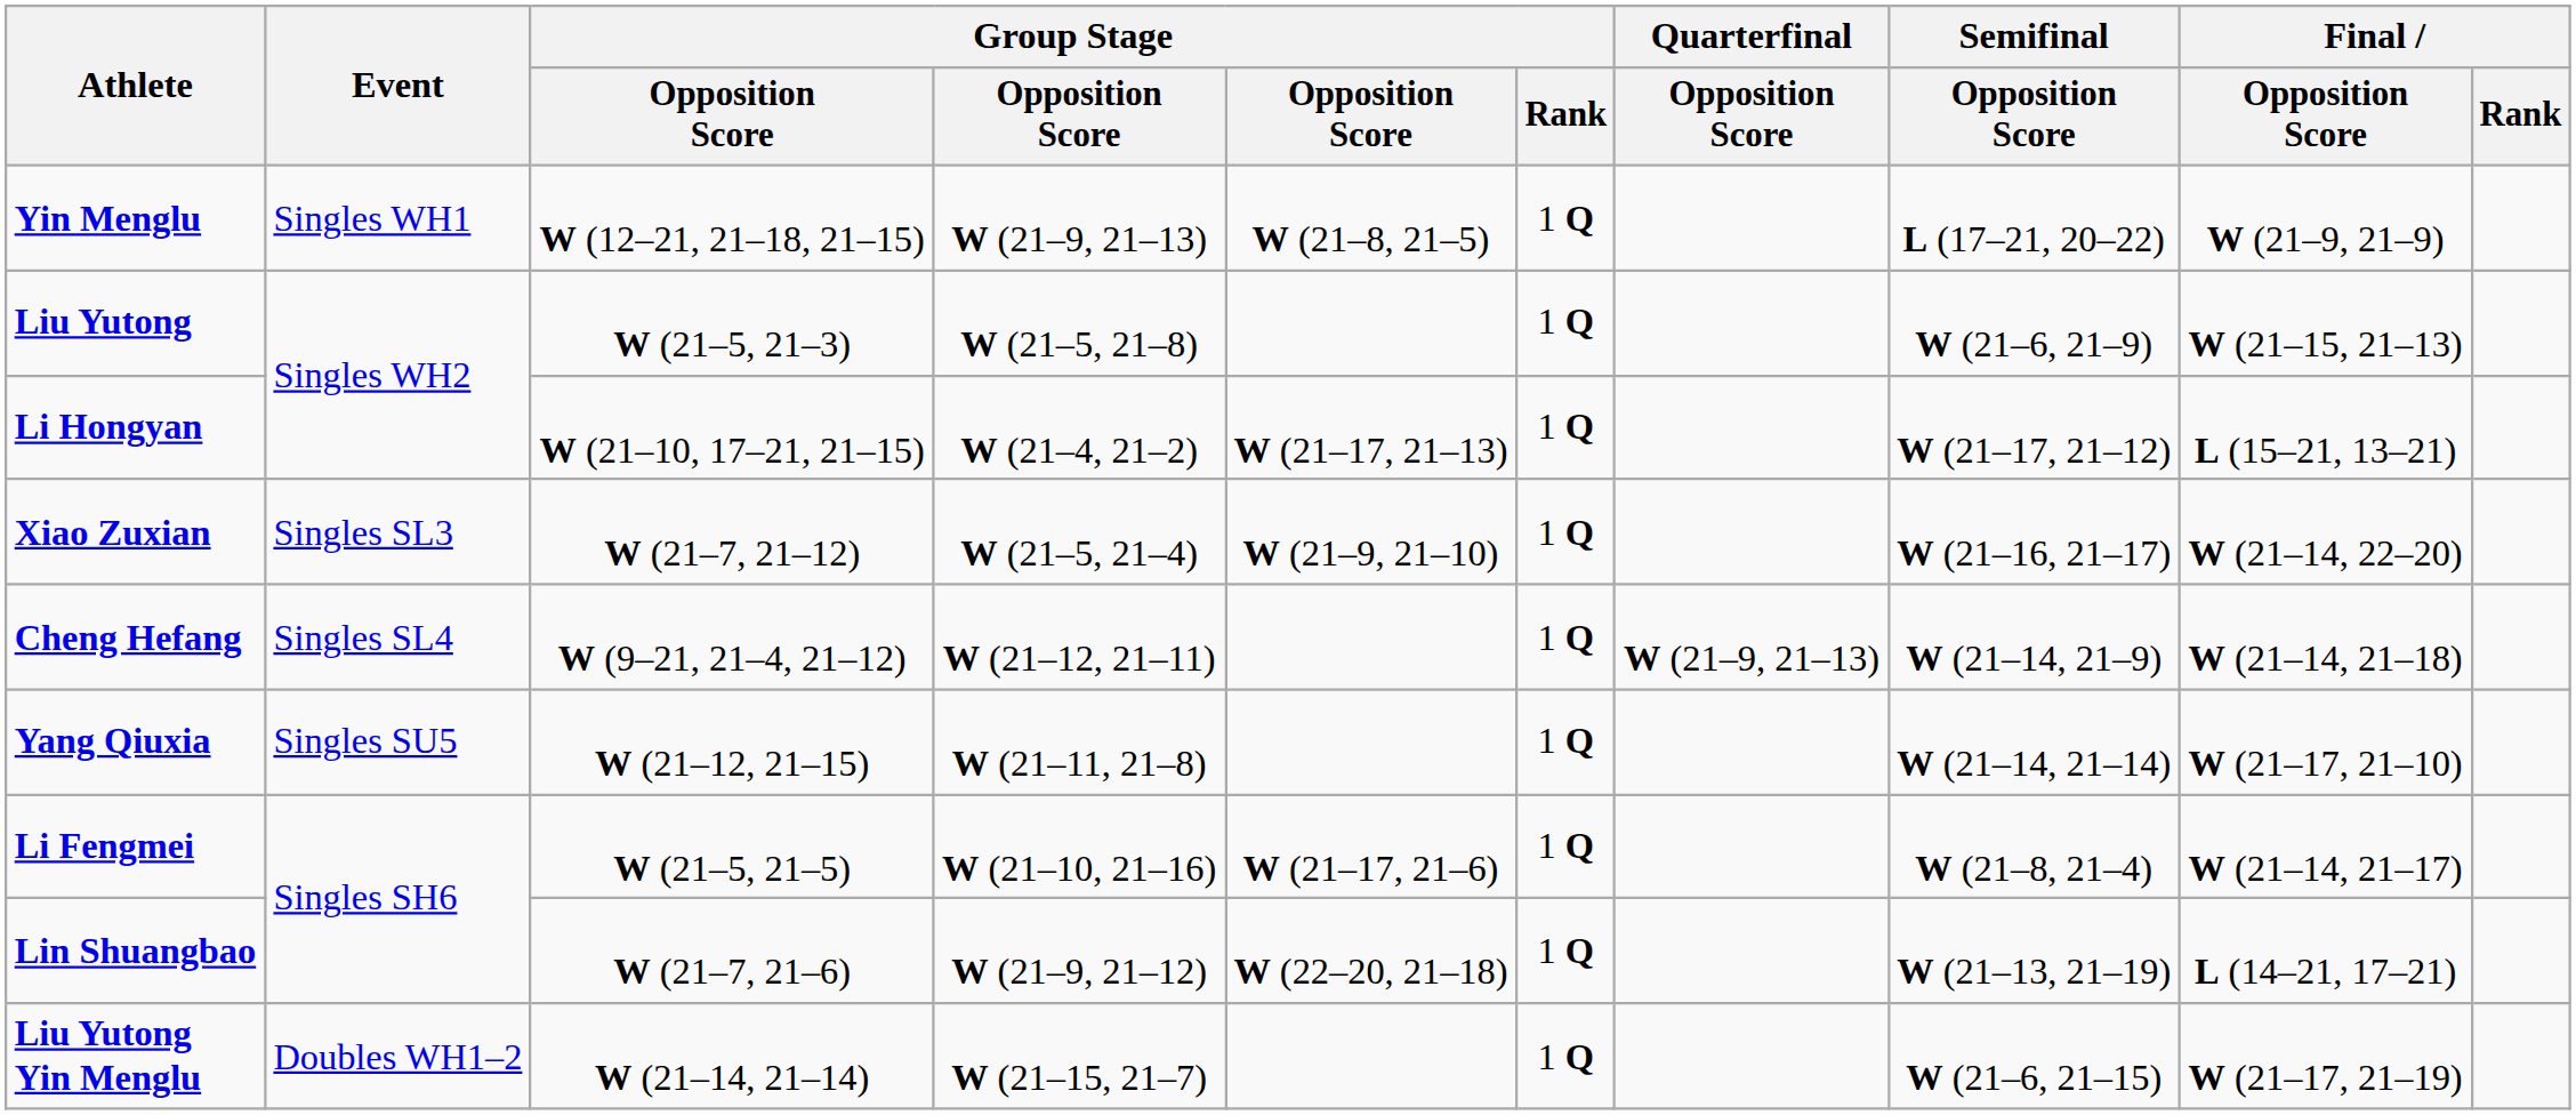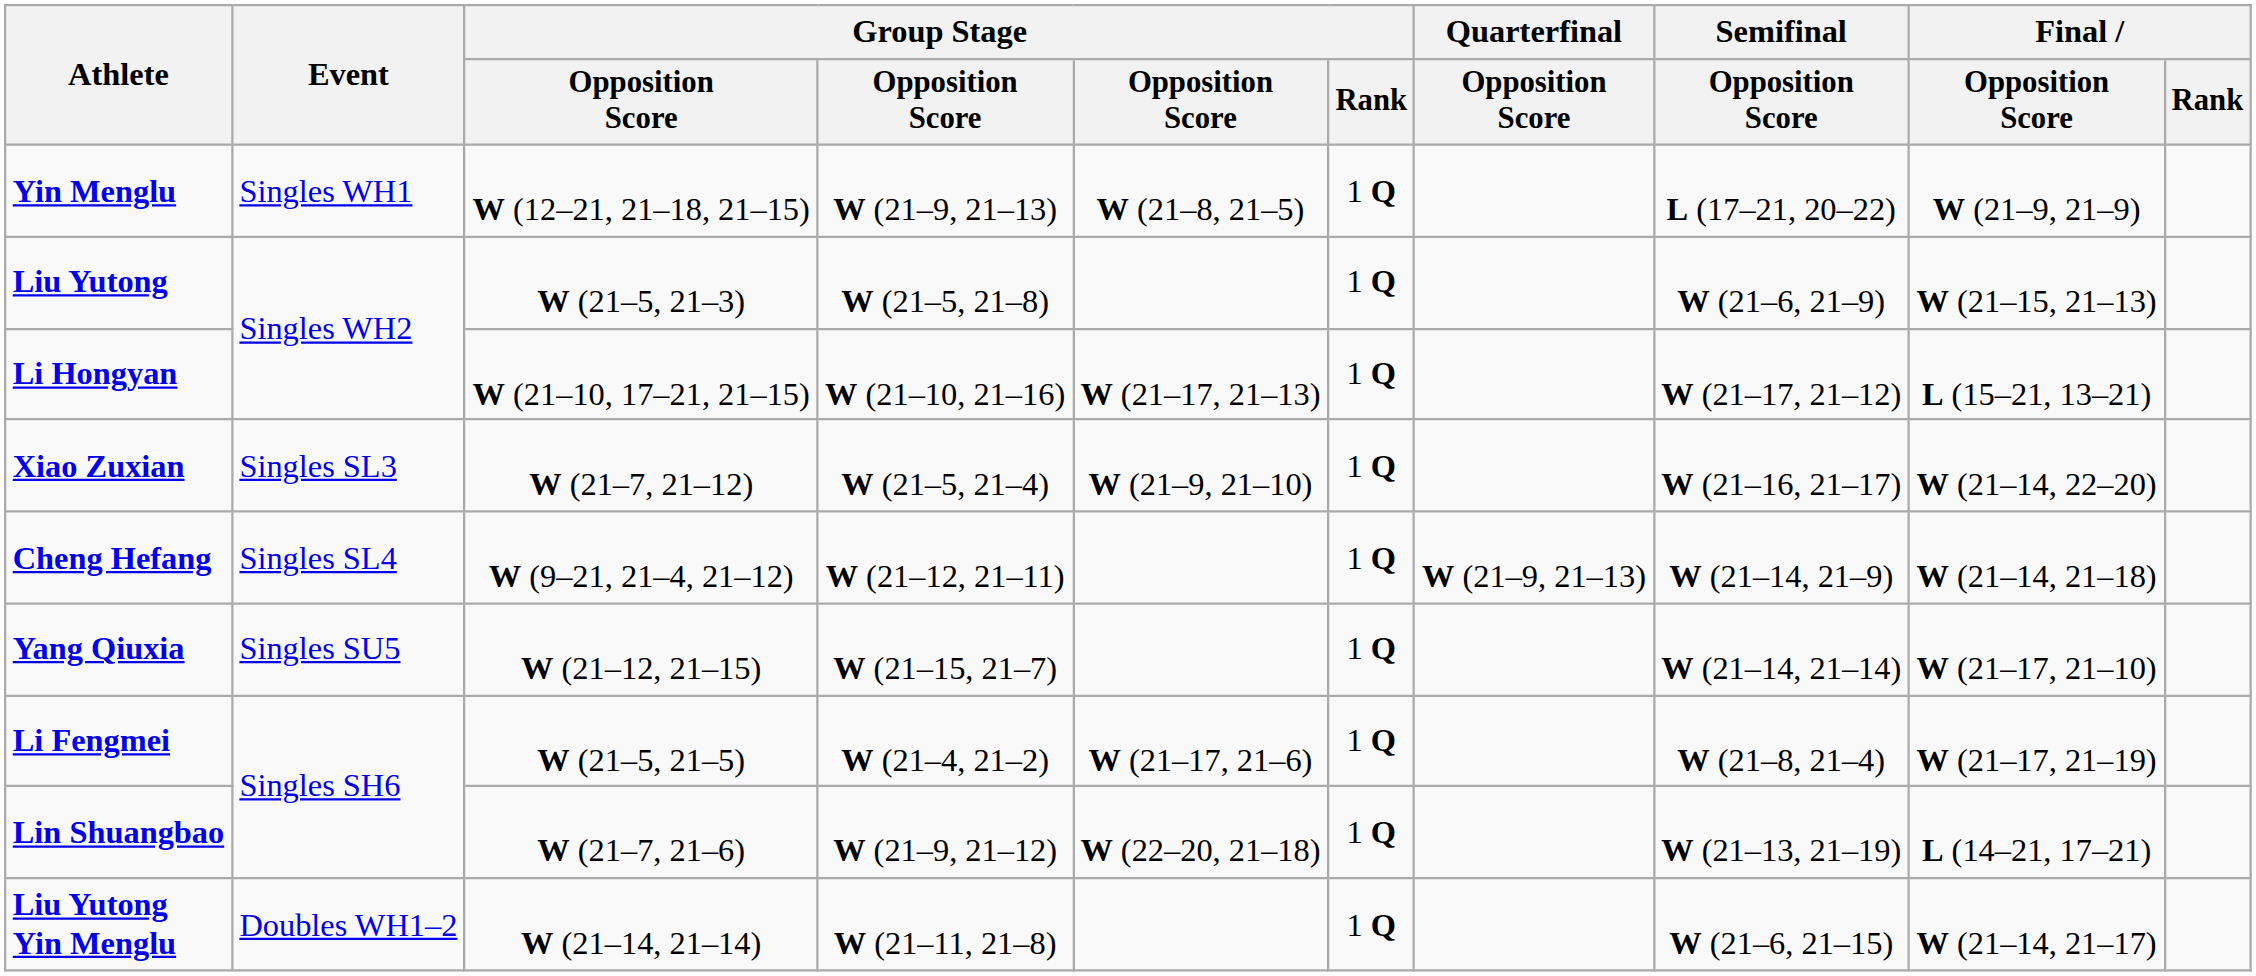Li Hongyan | column 4: W (21–4, 21–2) -> W (21–10, 21–16)
Yang Qiuxia | column 4: W (21–11, 21–8) -> W (21–15, 21–7)
Li Fengmei | column 4: W (21–10, 21–16) -> W (21–4, 21–2)
Li Fengmei | Final / Opposition Score: W (21–14, 21–17) -> W (21–17, 21–19)
Liu Yutong Yin Menglu | column 4: W (21–15, 21–7) -> W (21–11, 21–8)
Liu Yutong Yin Menglu | Final / Opposition Score: W (21–17, 21–19) -> W (21–14, 21–17)
